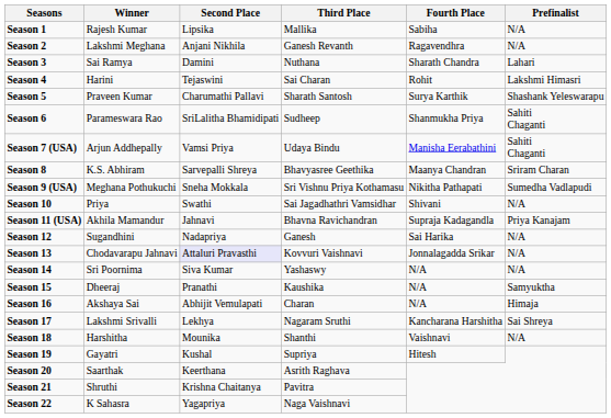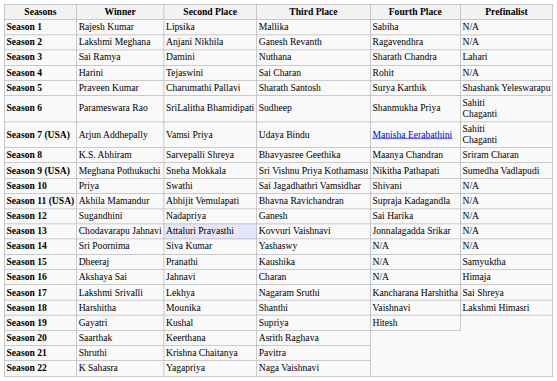Season 4 | Prefinalist: Lakshmi Himasri -> N/A
Season 11 (USA) | Second Place: Jahnavi -> Abhijit Vemulapati
Season 11 (USA) | Prefinalist: Priya Kanajam -> N/A
Season 16 | Second Place: Abhijit Vemulapati -> Jahnavi
Season 18 | Prefinalist: N/A -> Lakshmi Himasri
